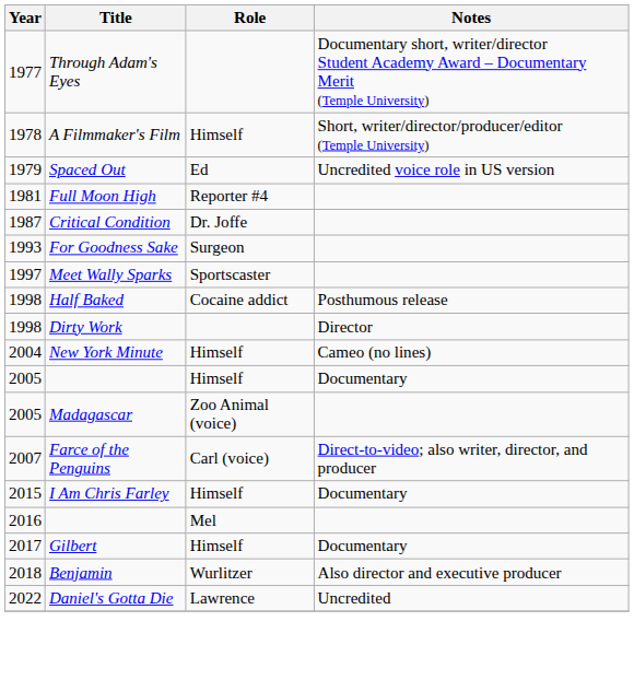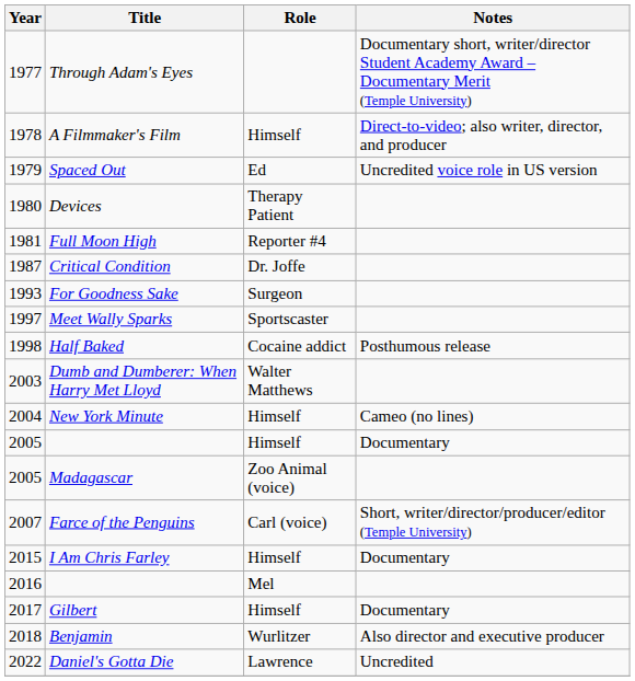A Filmmaker's Film | Notes: Short, writer/director/producer/editor (Temple University) -> Direct-to-video; also writer, director, and producer
+ row: 1980 | Devices | Therapy Patient
- row: 1998 | Dirty Work | Director
+ row: 2003 | Dumb and Dumberer: When Harry Met Lloyd | Walter Matthews
Farce of the Penguins | Notes: Direct-to-video; also writer, director, and producer -> Short, writer/director/producer/editor (Temple University)
